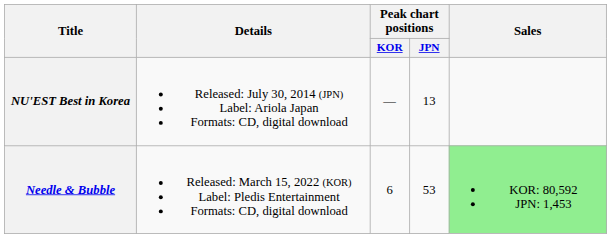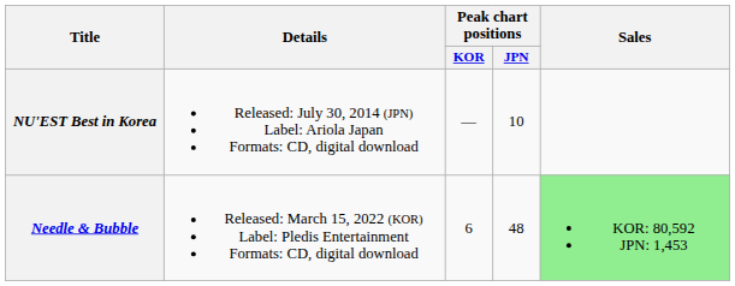NU'EST Best in Korea | Peak chart positions / JPN: 13 -> 10
Needle & Bubble | Peak chart positions / JPN: 53 -> 48
